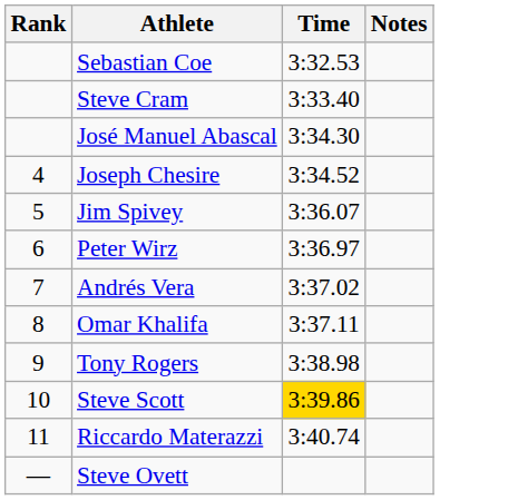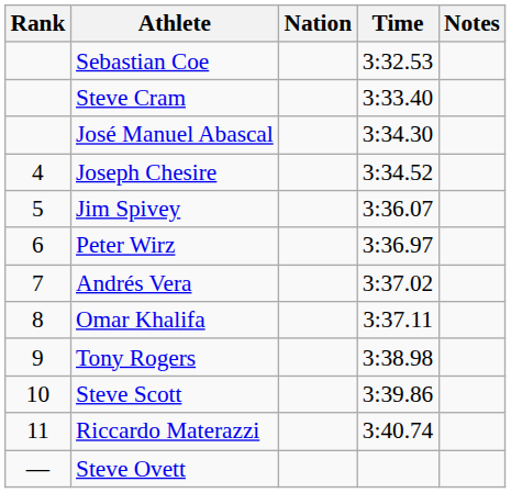+ column: Nation
Steve Scott | Time: gold background -> no background
